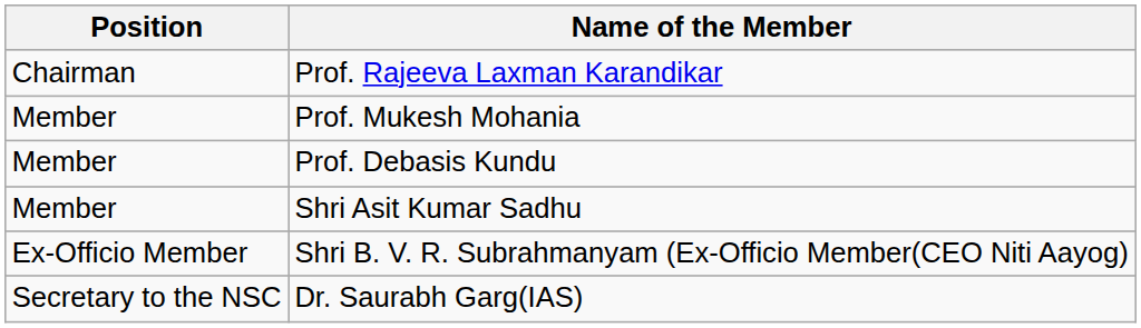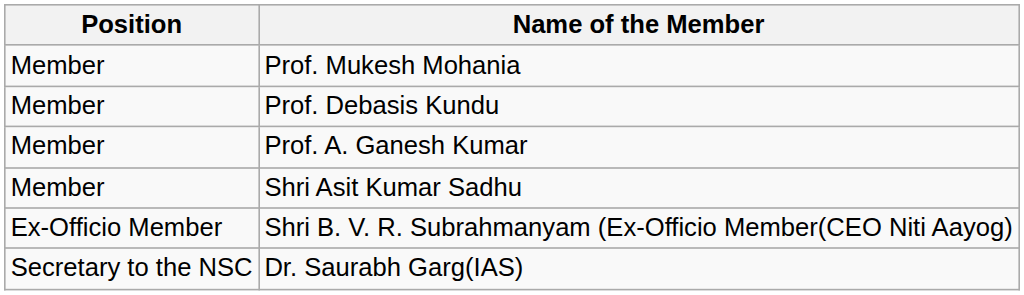- row: Chairman | Prof. Rajeeva Laxman Karandikar
+ row: Member | Prof. A. Ganesh Kumar
